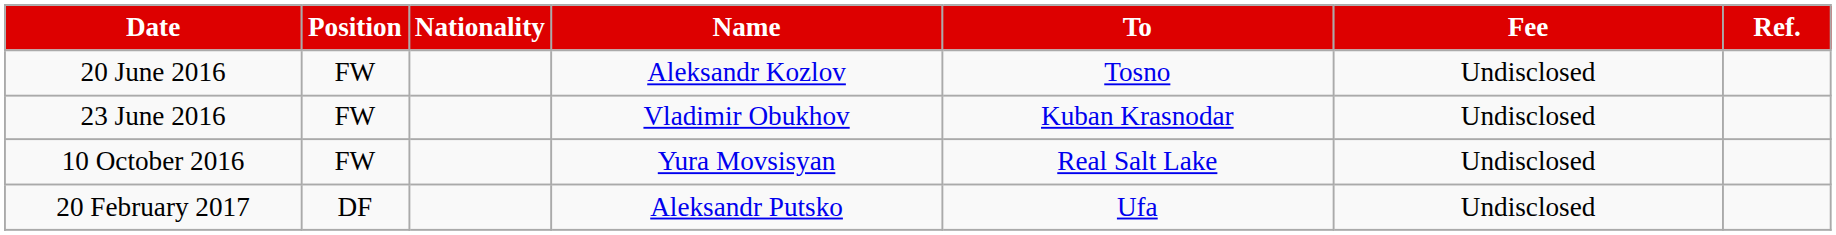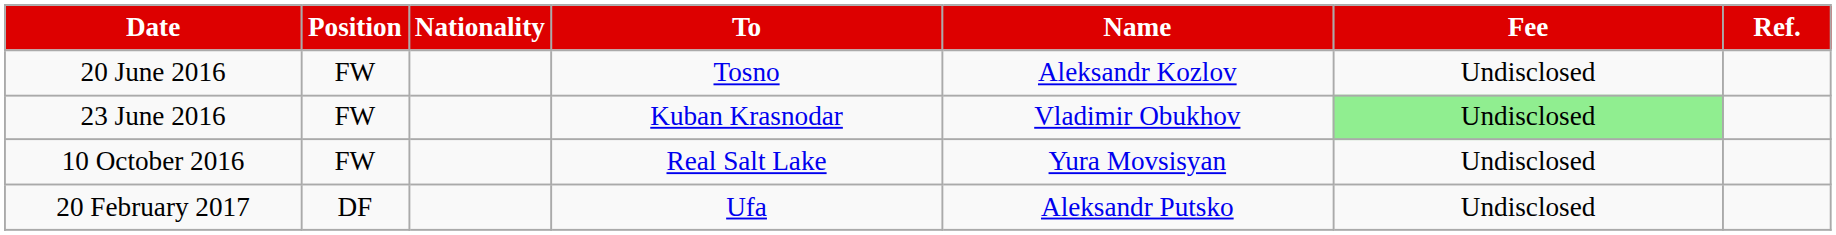columns swapped: Name <-> To
23 June 2016 | Fee: no background -> lightgreen background
